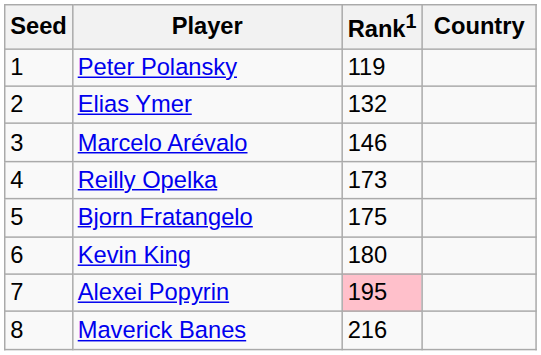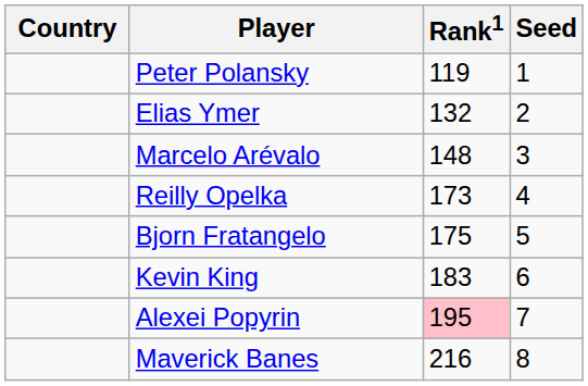columns swapped: Country <-> Seed
Marcelo Arévalo | Rank1: 146 -> 148
Kevin King | Rank1: 180 -> 183
